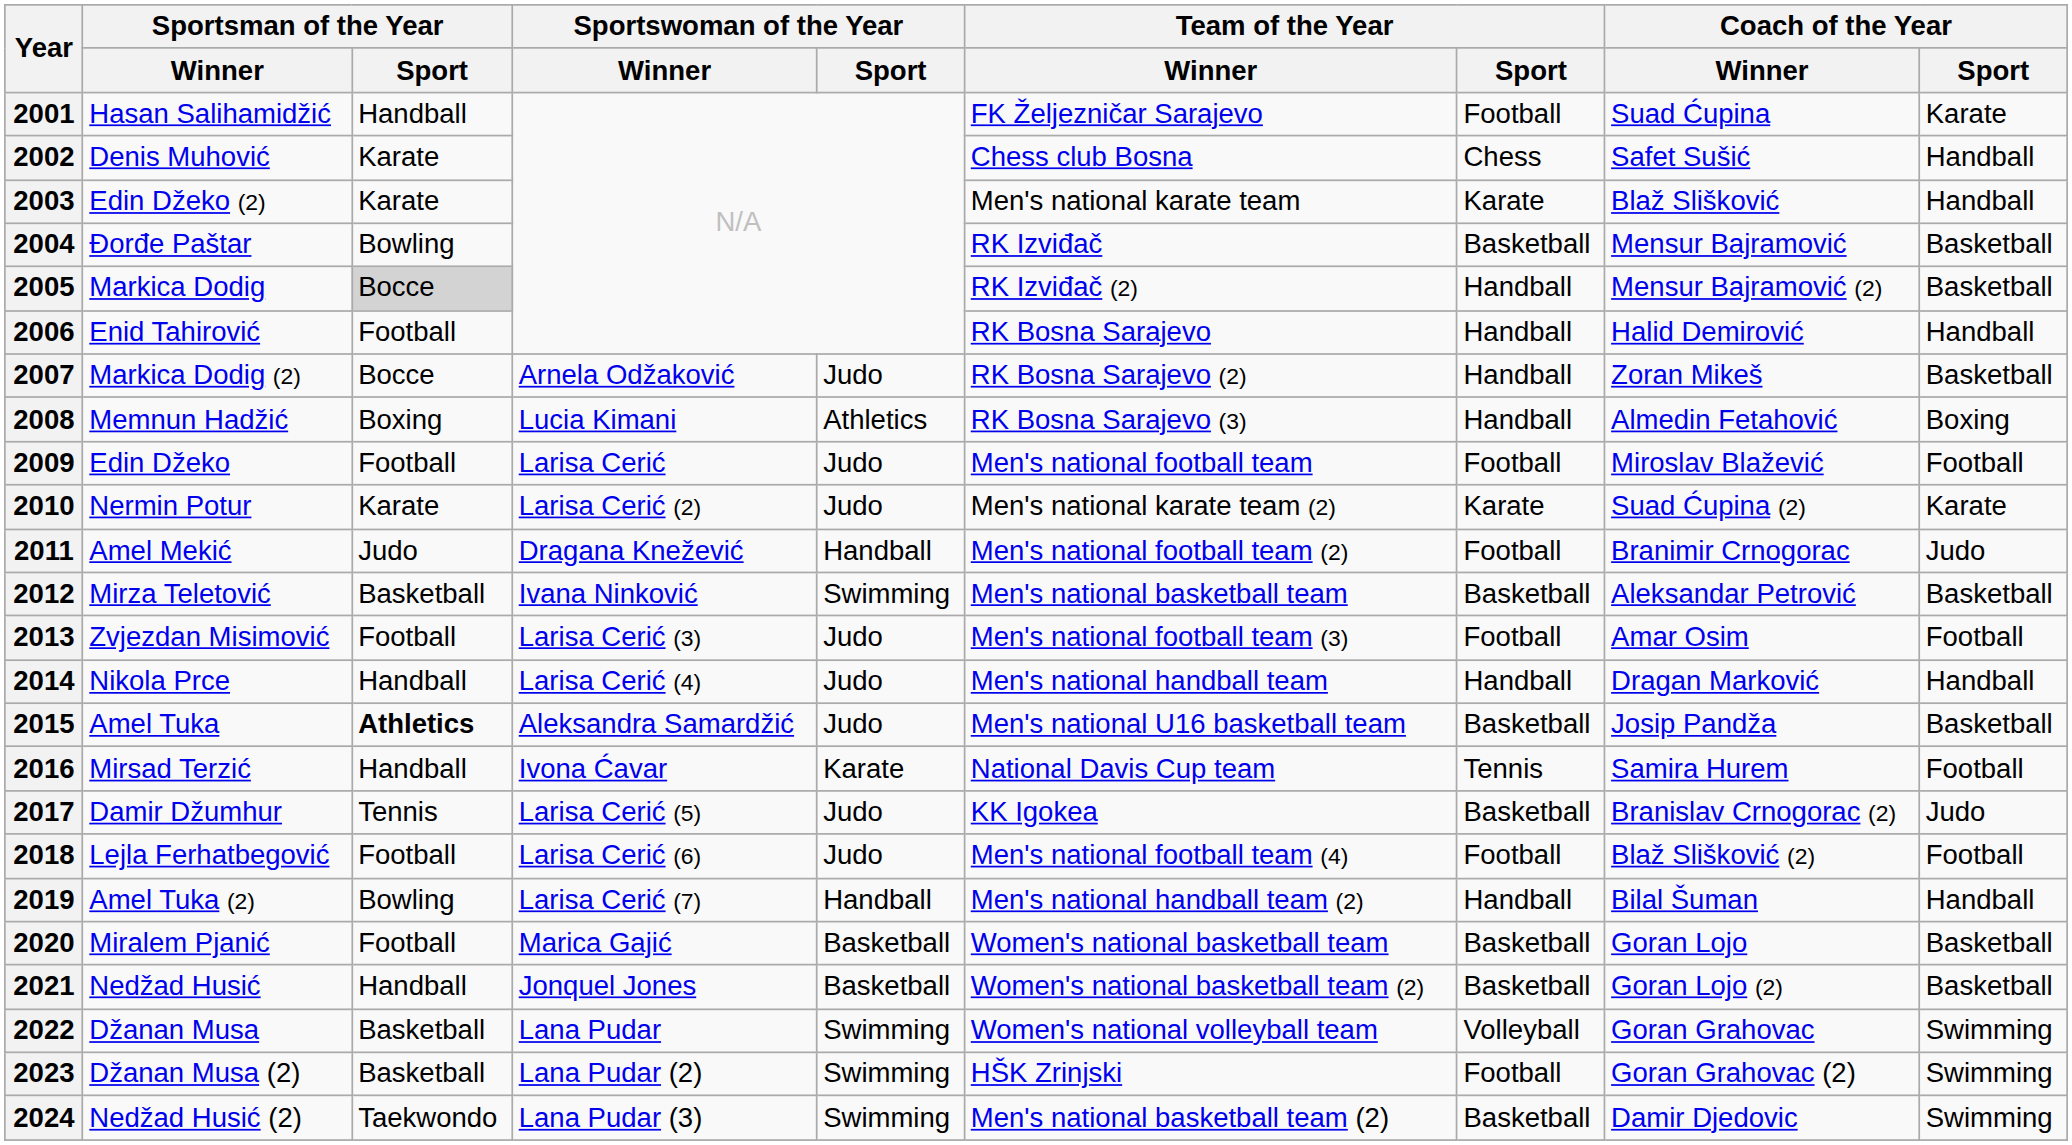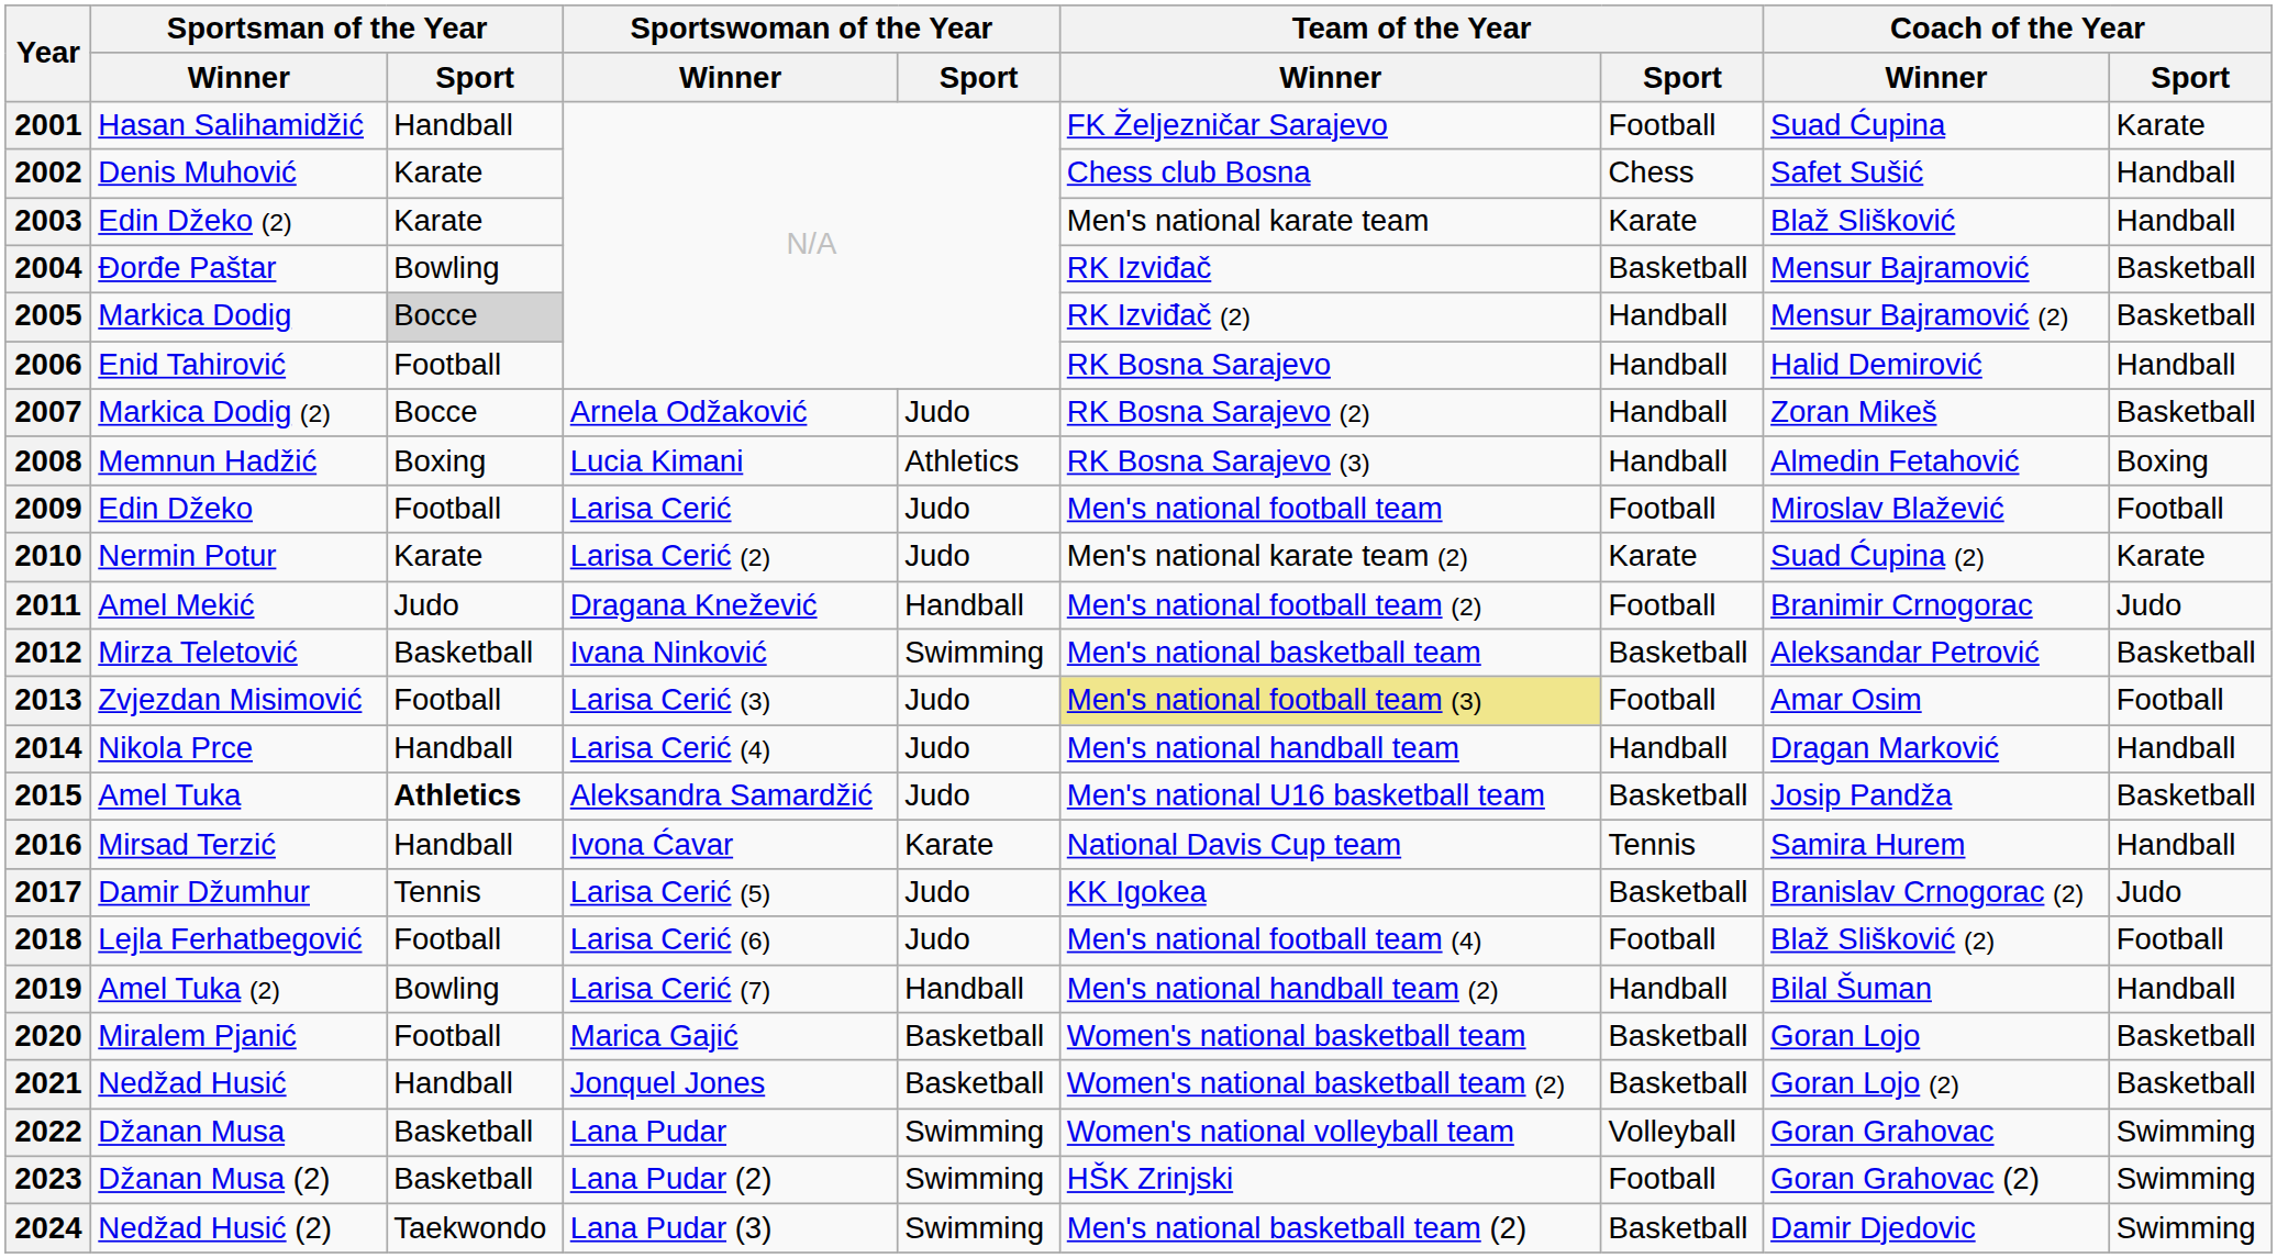2013 | Team of the Year / Winner: no background -> khaki background
2016 | Coach of the Year / Sport: Football -> Handball
